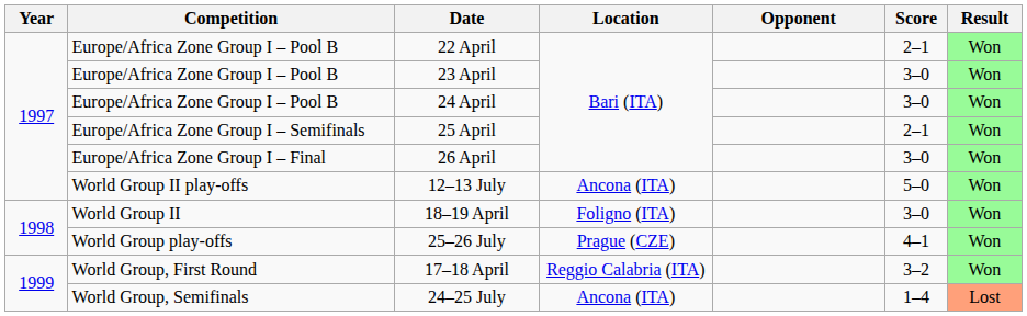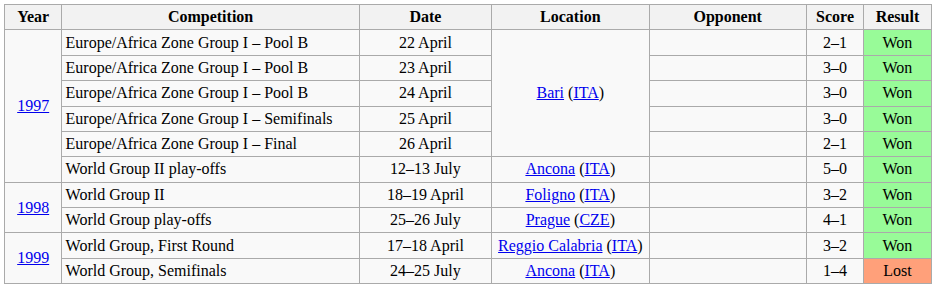25 April | Score: 2–1 -> 3–0
26 April | Score: 3–0 -> 2–1
18–19 April | Score: 3–0 -> 3–2
